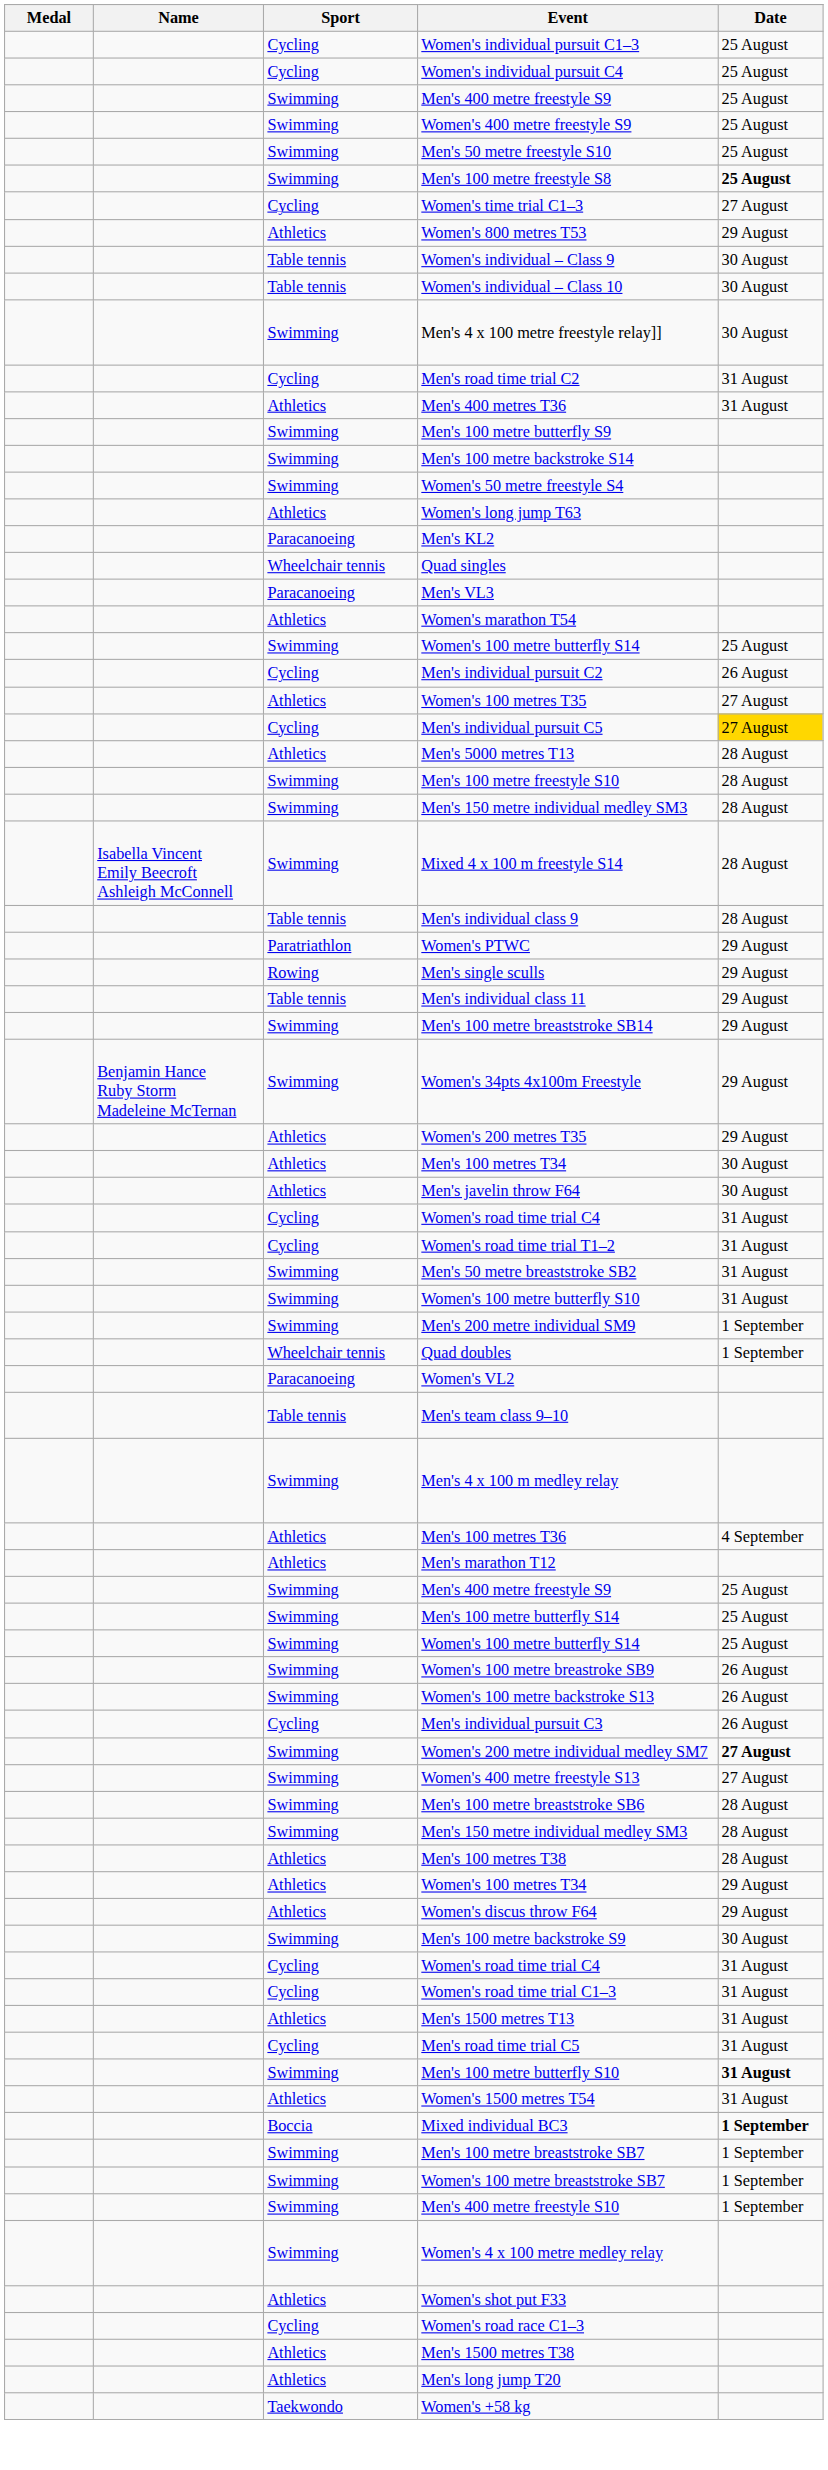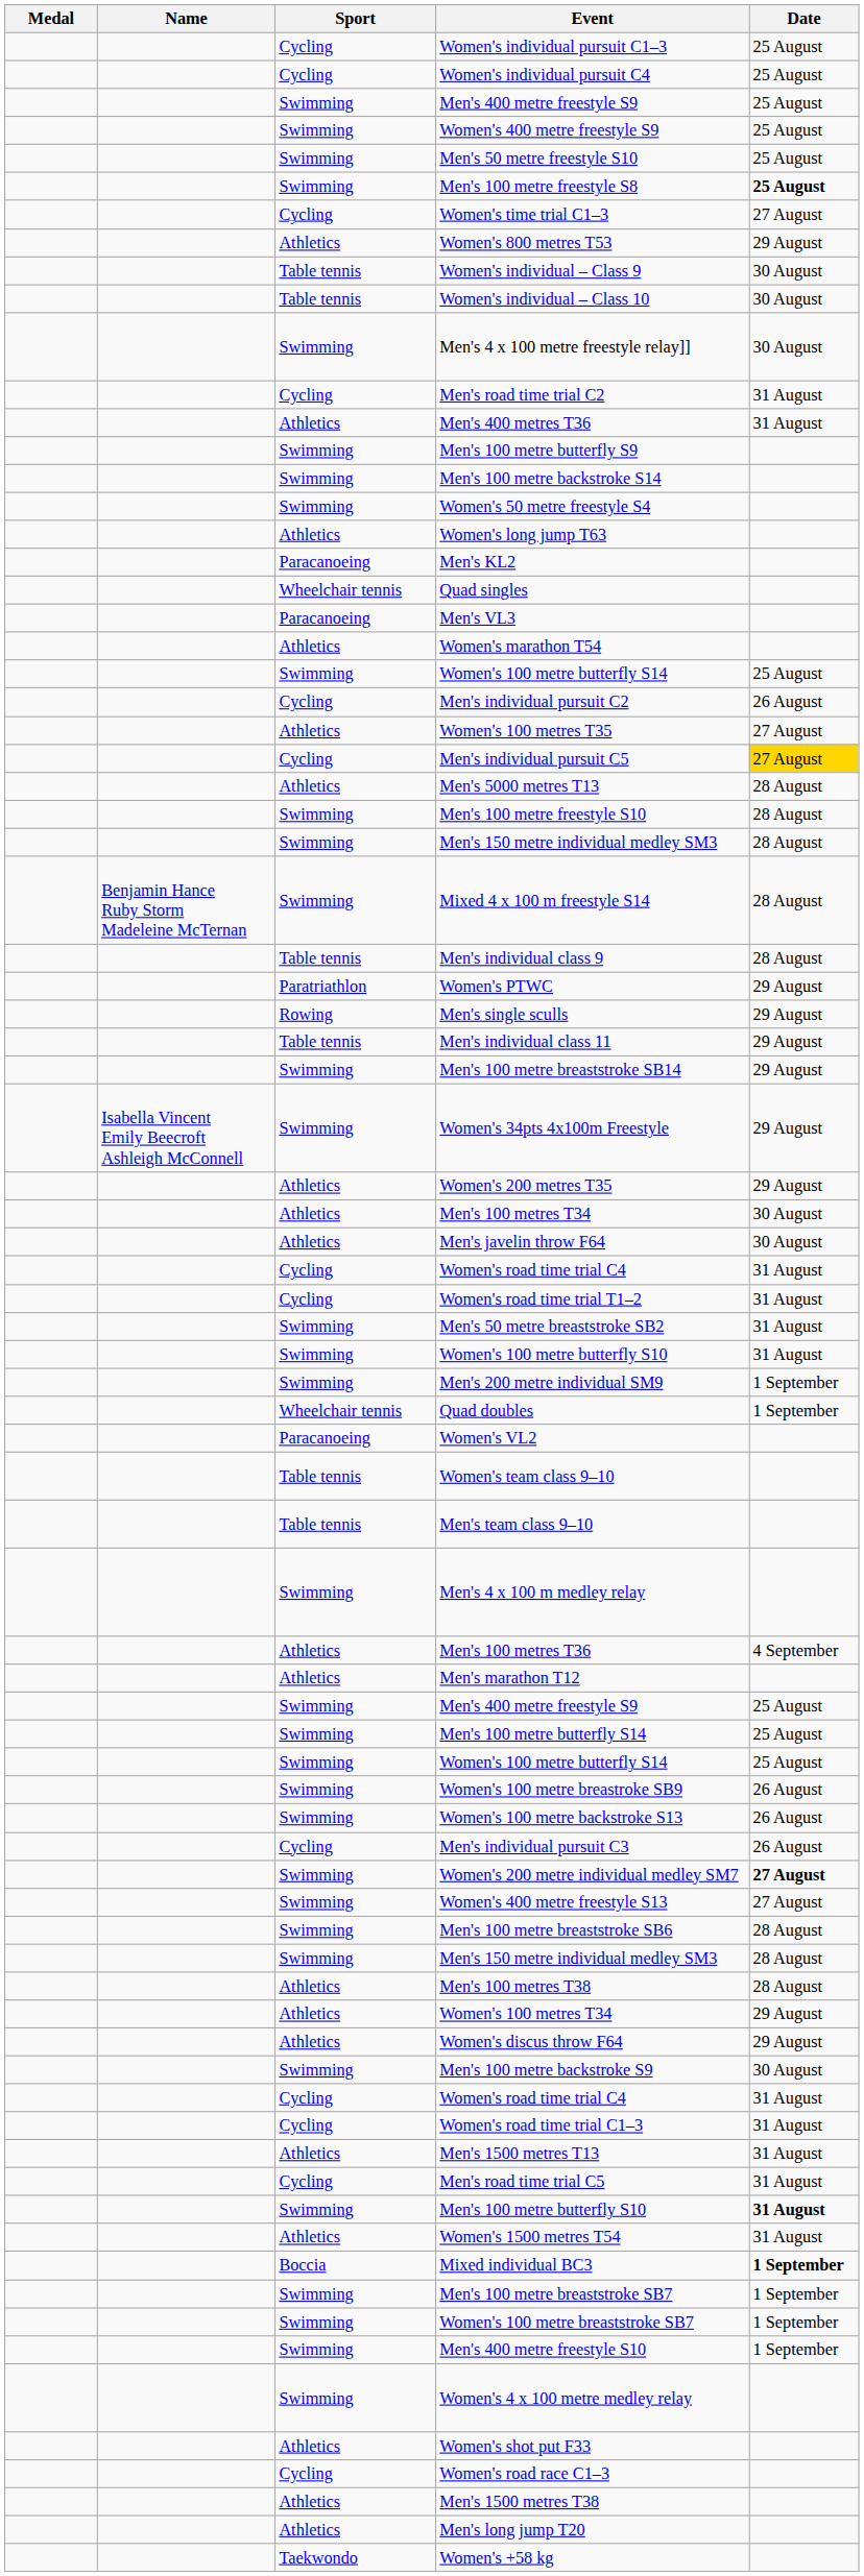Mixed 4 x 100 m freestyle S14 | Name: Isabella Vincent Emily Beecroft Ashleigh McConnell -> Benjamin Hance Ruby Storm Madeleine McTernan
Women's 34pts 4x100m Freestyle | Name: Benjamin Hance Ruby Storm Madeleine McTernan -> Isabella Vincent Emily Beecroft Ashleigh McConnell
+ row: Table tennis | Women's team class 9–10
